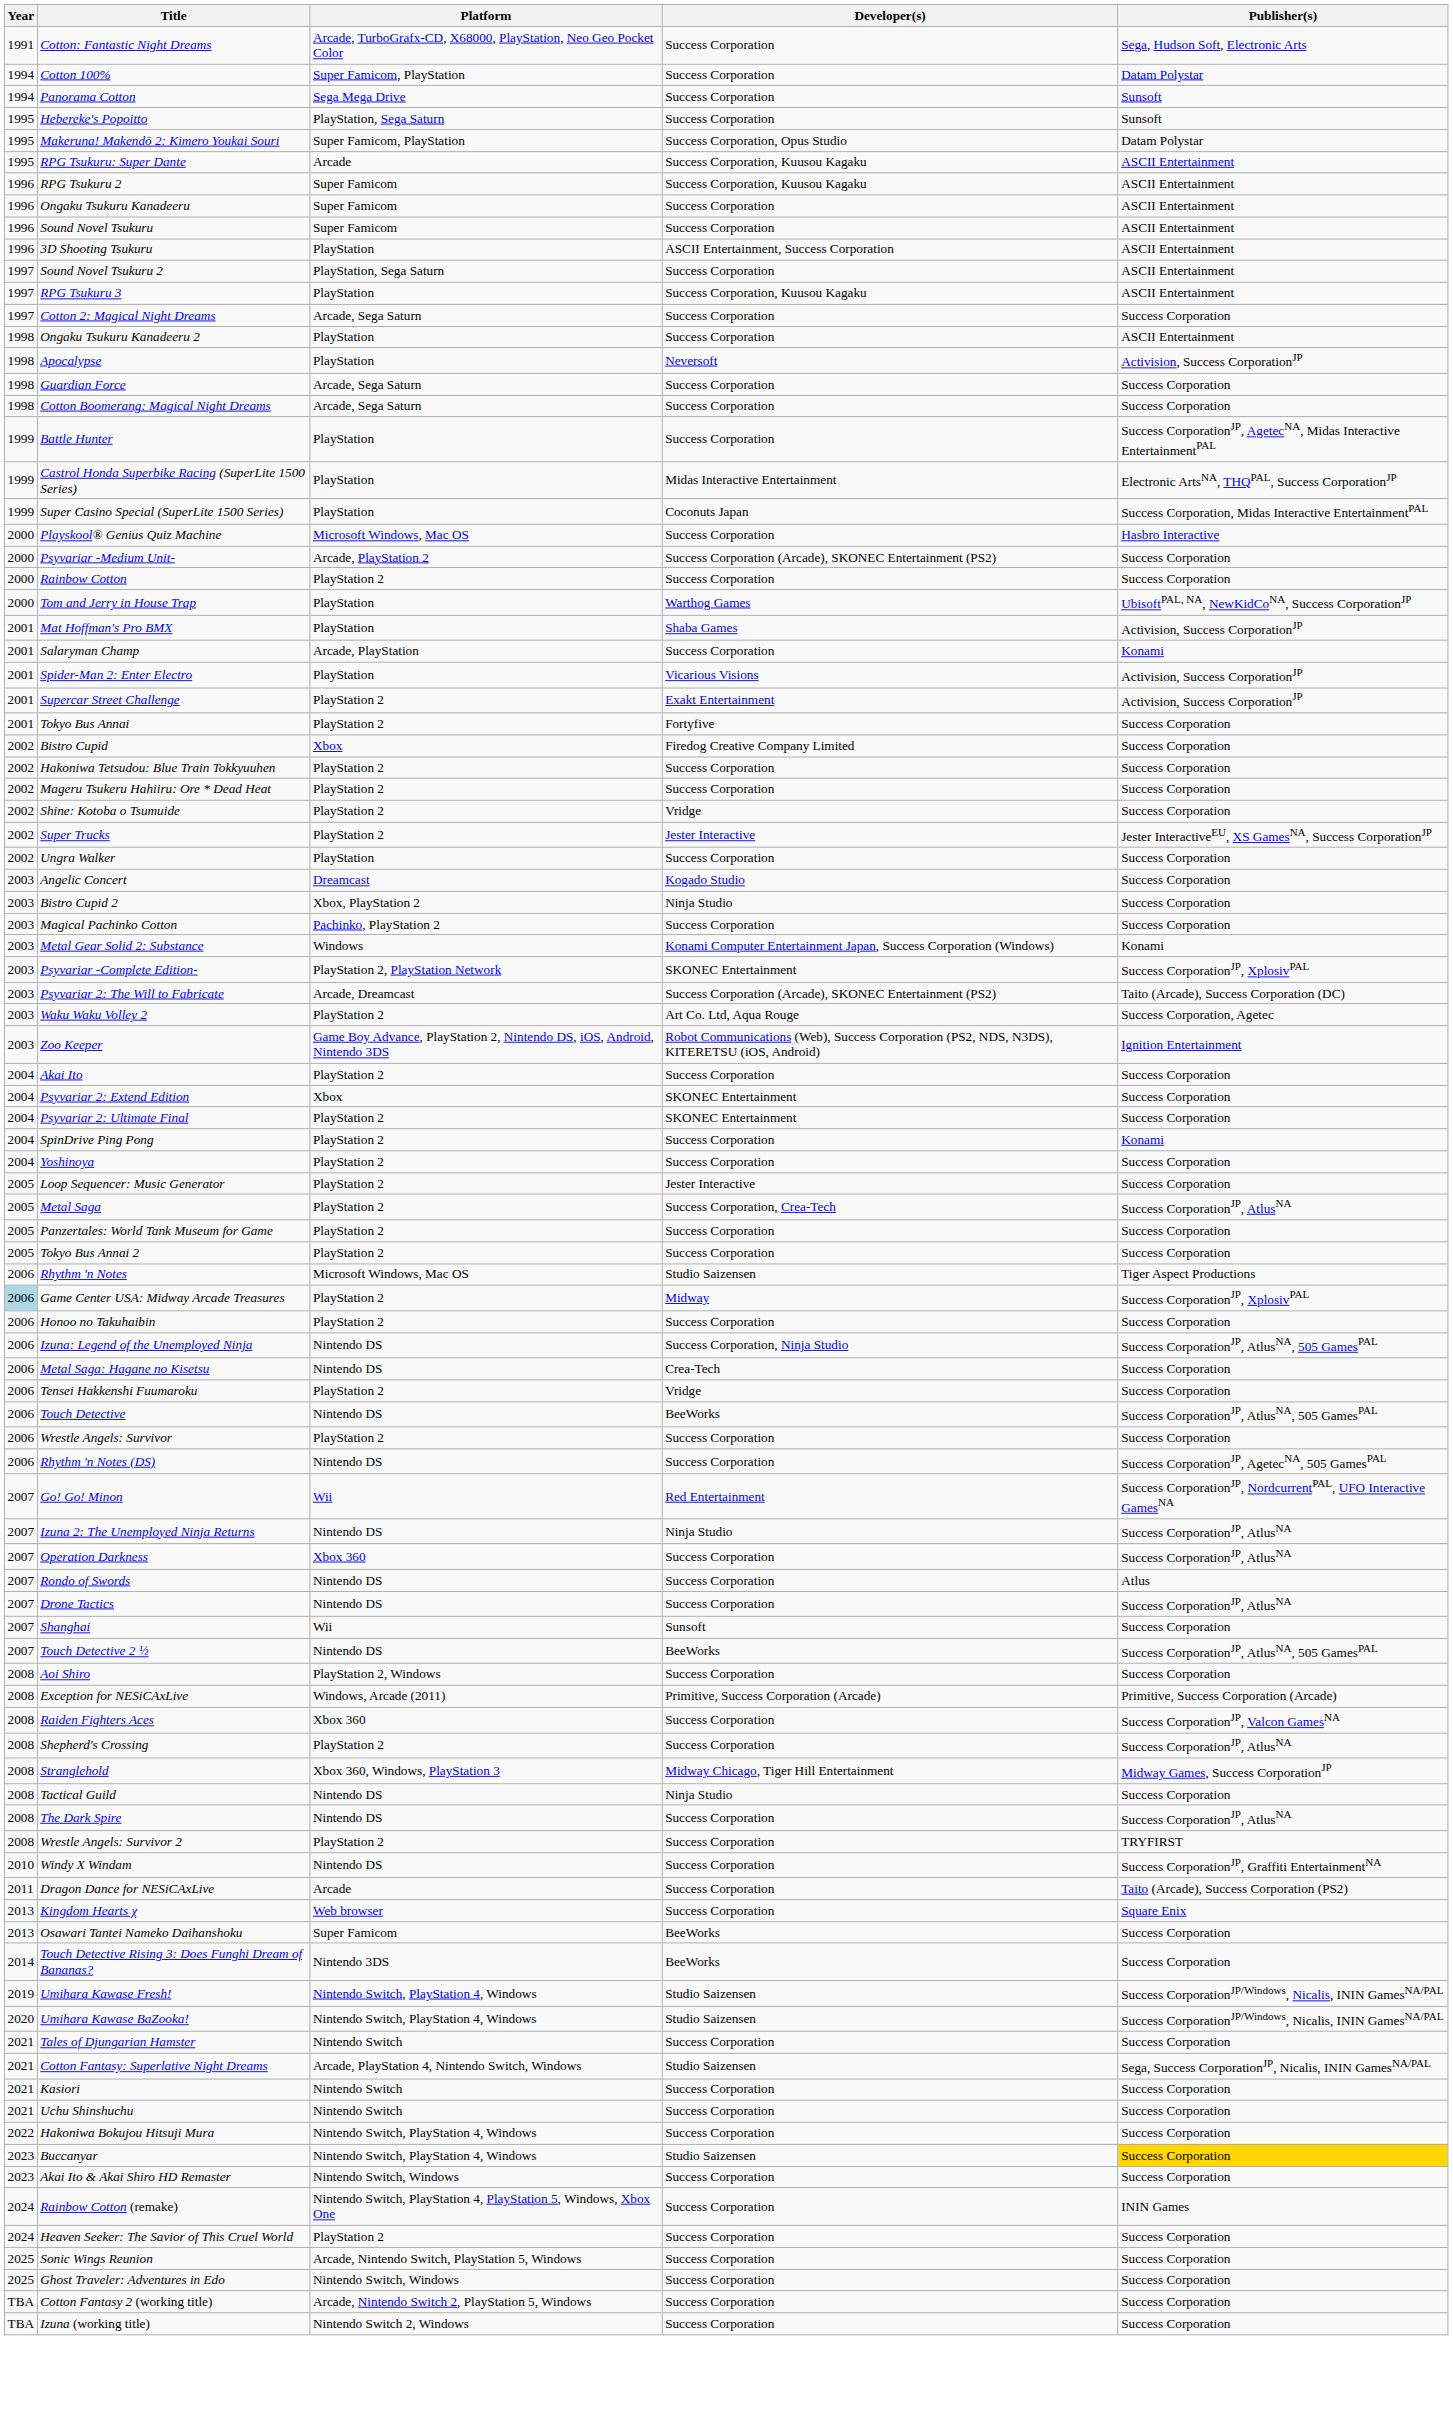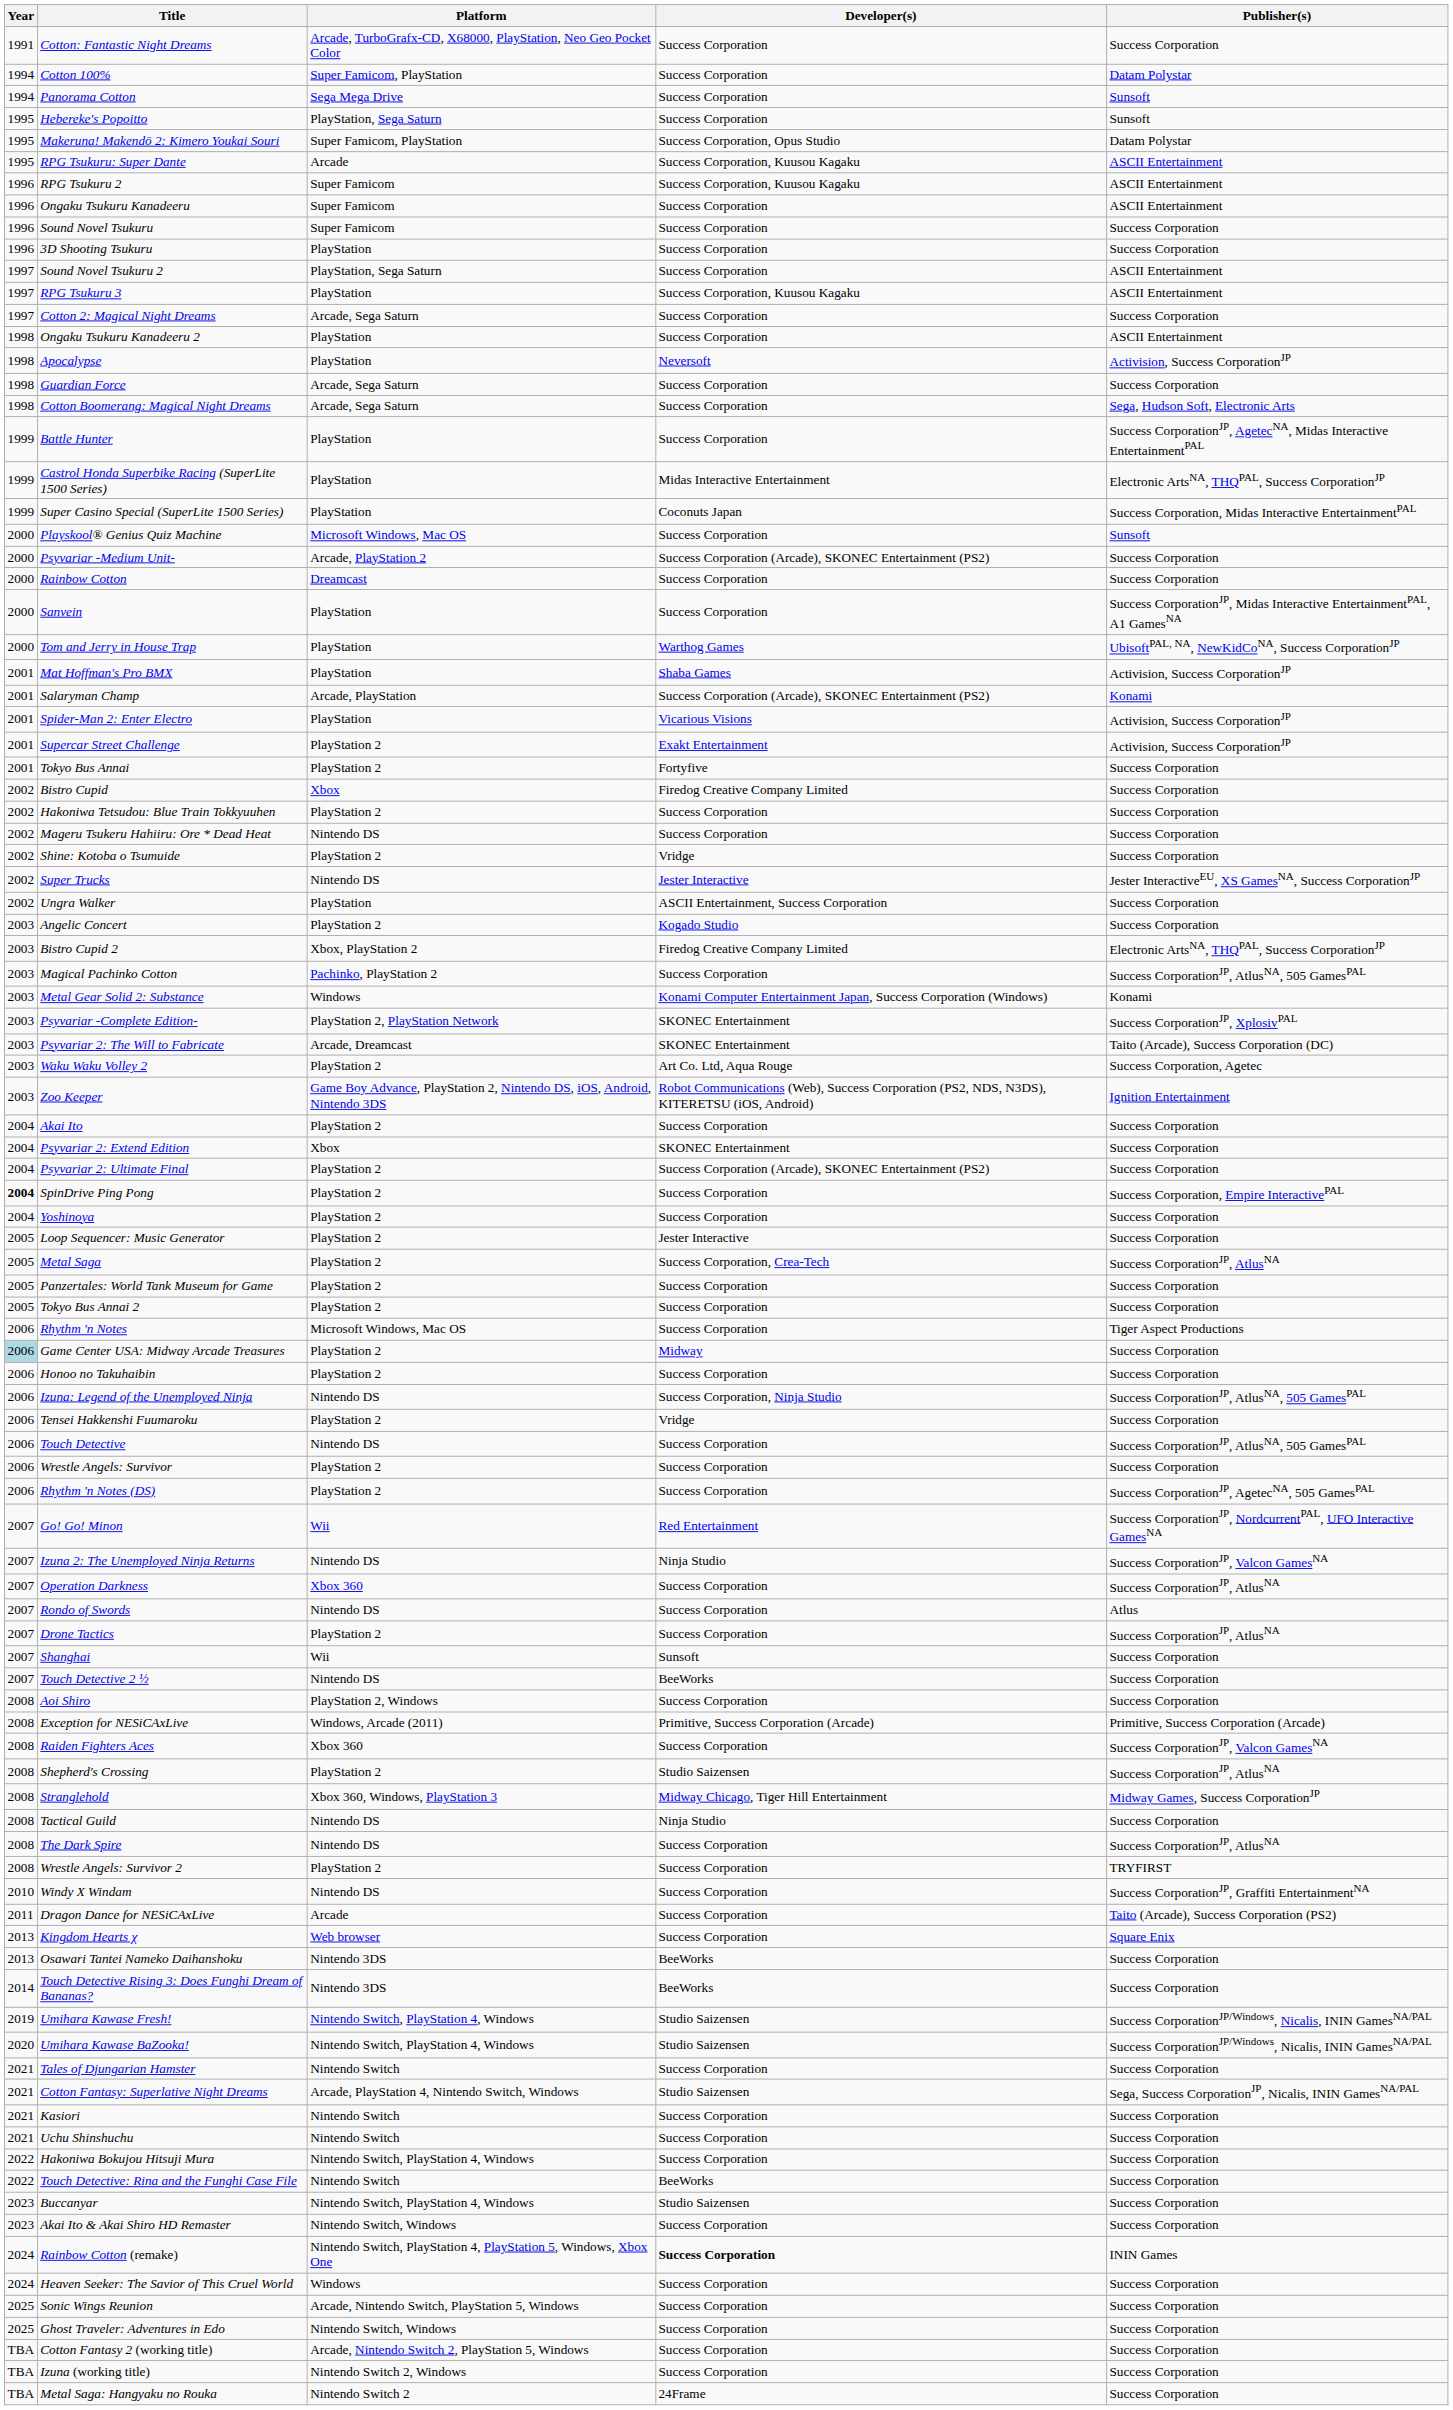Cotton: Fantastic Night Dreams | Publisher(s): Sega, Hudson Soft, Electronic Arts -> Success Corporation
Sound Novel Tsukuru | Publisher(s): ASCII Entertainment -> Success Corporation
3D Shooting Tsukuru | Developer(s): ASCII Entertainment, Success Corporation -> Success Corporation
3D Shooting Tsukuru | Publisher(s): ASCII Entertainment -> Success Corporation
Cotton Boomerang: Magical Night Dreams | Publisher(s): Success Corporation -> Sega, Hudson Soft, Electronic Arts
Playskool® Genius Quiz Machine | Publisher(s): Hasbro Interactive -> Sunsoft
Rainbow Cotton | Platform: PlayStation 2 -> Dreamcast
+ row: 2000 | Sanvein | PlayStation | Success Corporation | Success CorporationJP, Midas Interactive EntertainmentPAL, A1 GamesNA
Salaryman Champ | Developer(s): Success Corporation -> Success Corporation (Arcade), SKONEC Entertainment (PS2)
Mageru Tsukeru Hahiiru: Ore * Dead Heat | Platform: PlayStation 2 -> Nintendo DS
Super Trucks | Platform: PlayStation 2 -> Nintendo DS
Ungra Walker | Developer(s): Success Corporation -> ASCII Entertainment, Success Corporation
Angelic Concert | Platform: Dreamcast -> PlayStation 2
Bistro Cupid 2 | Developer(s): Ninja Studio -> Firedog Creative Company Limited
Bistro Cupid 2 | Publisher(s): Success Corporation -> Electronic ArtsNA, THQPAL, Success CorporationJP
Magical Pachinko Cotton | Publisher(s): Success Corporation -> Success CorporationJP, AtlusNA, 505 GamesPAL
Psyvariar 2: The Will to Fabricate | Developer(s): Success Corporation (Arcade), SKONEC Entertainment (PS2) -> SKONEC Entertainment
Psyvariar 2: Ultimate Final | Developer(s): SKONEC Entertainment -> Success Corporation (Arcade), SKONEC Entertainment (PS2)
SpinDrive Ping Pong | Year: normal -> bold
SpinDrive Ping Pong | Publisher(s): Konami -> Success Corporation, Empire InteractivePAL
Rhythm 'n Notes | Developer(s): Studio Saizensen -> Success Corporation
Game Center USA: Midway Arcade Treasures | Publisher(s): Success CorporationJP, XplosivPAL -> Success Corporation
- row: 2006 | Metal Saga: Hagane no Kisetsu | Nintendo DS | Crea-Tech | Success Corporation
Touch Detective | Developer(s): BeeWorks -> Success Corporation
Rhythm 'n Notes (DS) | Platform: Nintendo DS -> PlayStation 2
Izuna 2: The Unemployed Ninja Returns | Publisher(s): Success CorporationJP, AtlusNA -> Success CorporationJP, Valcon GamesNA
Drone Tactics | Platform: Nintendo DS -> PlayStation 2
Touch Detective 2 ½ | Publisher(s): Success CorporationJP, AtlusNA, 505 GamesPAL -> Success Corporation
Shepherd's Crossing | Developer(s): Success Corporation -> Studio Saizensen
Osawari Tantei Nameko Daihanshoku | Platform: Super Famicom -> Nintendo 3DS
+ row: 2022 | Touch Detective: Rina and the Funghi Case File | Nintendo Switch | BeeWorks | Success Corporation
Buccanyar | Publisher(s): gold background -> no background
Rainbow Cotton (remake) | Developer(s): normal -> bold
Heaven Seeker: The Savior of This Cruel World | Platform: PlayStation 2 -> Windows
+ row: TBA | Metal Saga: Hangyaku no Rouka | Nintendo Switch 2 | 24Frame | Success Corporation
